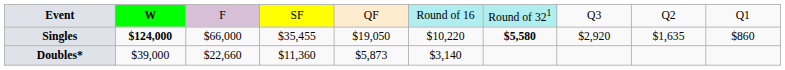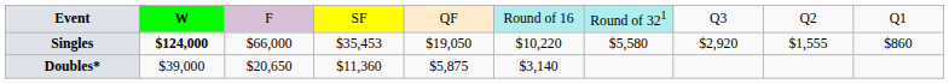Singles | column 4: $35,455 -> $35,453
Singles | column 7: bold -> normal
Singles | column 9: $1,635 -> $1,555
Doubles* | column 3: $22,660 -> $20,650
Doubles* | column 5: $5,873 -> $5,875
